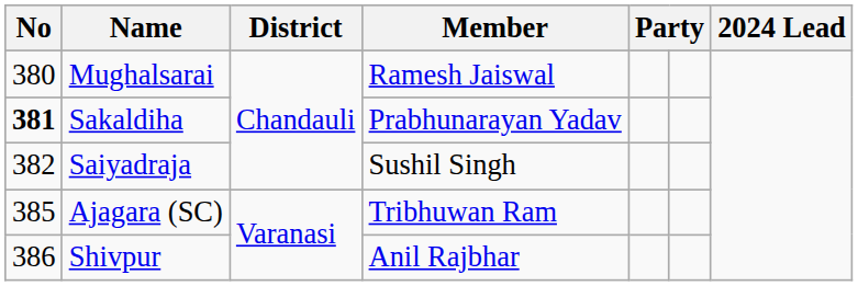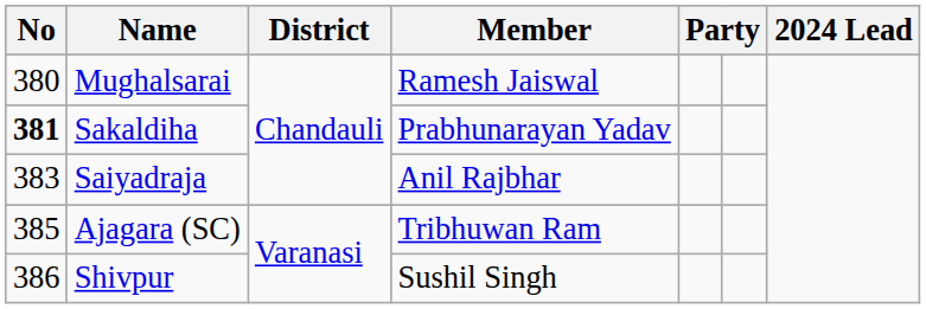Saiyadraja | No: 382 -> 383
Saiyadraja | Member: Sushil Singh -> Anil Rajbhar
Shivpur | Member: Anil Rajbhar -> Sushil Singh
